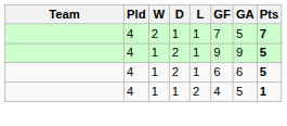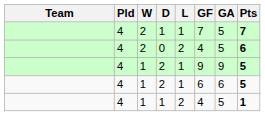+ row: 4 | 2 | 0 | 2 | 4 | 5 | 6
